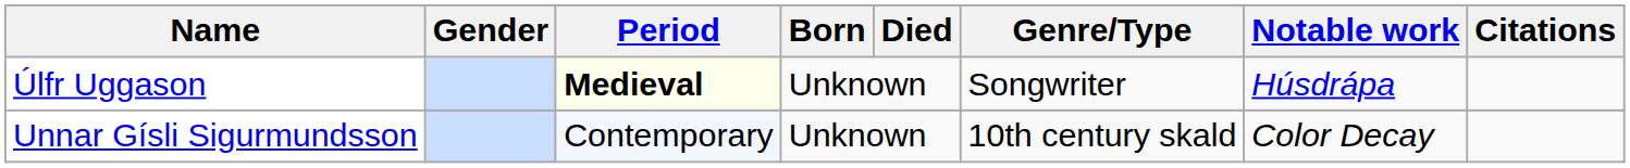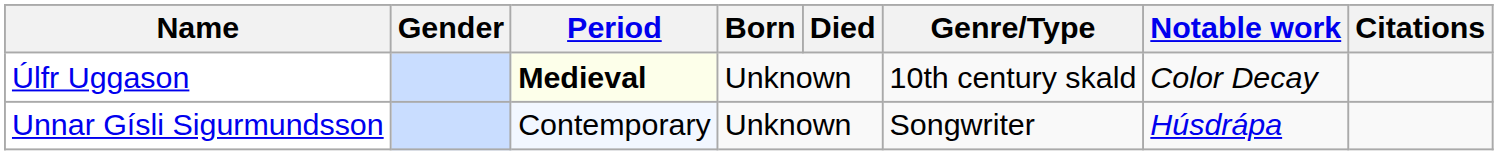Úlfr Uggason | Genre/Type: Songwriter -> 10th century skald
Úlfr Uggason | Notable work: Húsdrápa -> Color Decay
Unnar Gísli Sigurmundsson | Genre/Type: 10th century skald -> Songwriter
Unnar Gísli Sigurmundsson | Notable work: Color Decay -> Húsdrápa
